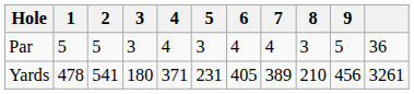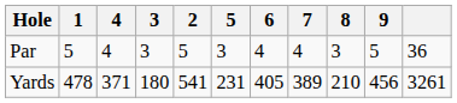columns swapped: 2 <-> 4
